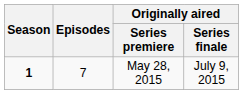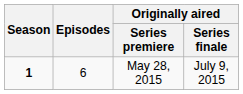May 28, 2015 | Episodes: 7 -> 6
